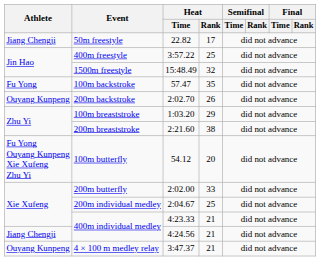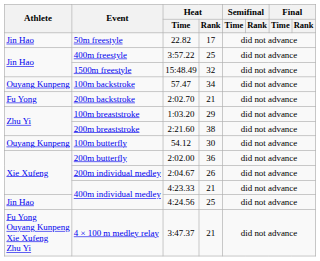50m freestyle | Athlete: Jiang Chengji -> Jin Hao
100m backstroke | Athlete: Fu Yong -> Ouyang Kunpeng
100m backstroke | Heat / Rank: 35 -> 34
200m backstroke | Athlete: Ouyang Kunpeng -> Fu Yong
200m backstroke | Heat / Rank: 26 -> 21
100m butterfly | Athlete: Fu Yong Ouyang Kunpeng Xie Xufeng Zhu Yi -> Ouyang Kunpeng
100m butterfly | Heat / Rank: 20 -> 30
200m butterfly | Heat / Rank: 33 -> 36
200m individual medley | Heat / Rank: 25 -> 26
400m individual medley / 4:24.56 | Athlete: Jiang Chengji -> Jin Hao
400m individual medley / 4:24.56 | Heat / Rank: 21 -> 25
4 × 100 m medley relay | Athlete: Ouyang Kunpeng -> Fu Yong Ouyang Kunpeng Xie Xufeng Zhu Yi
